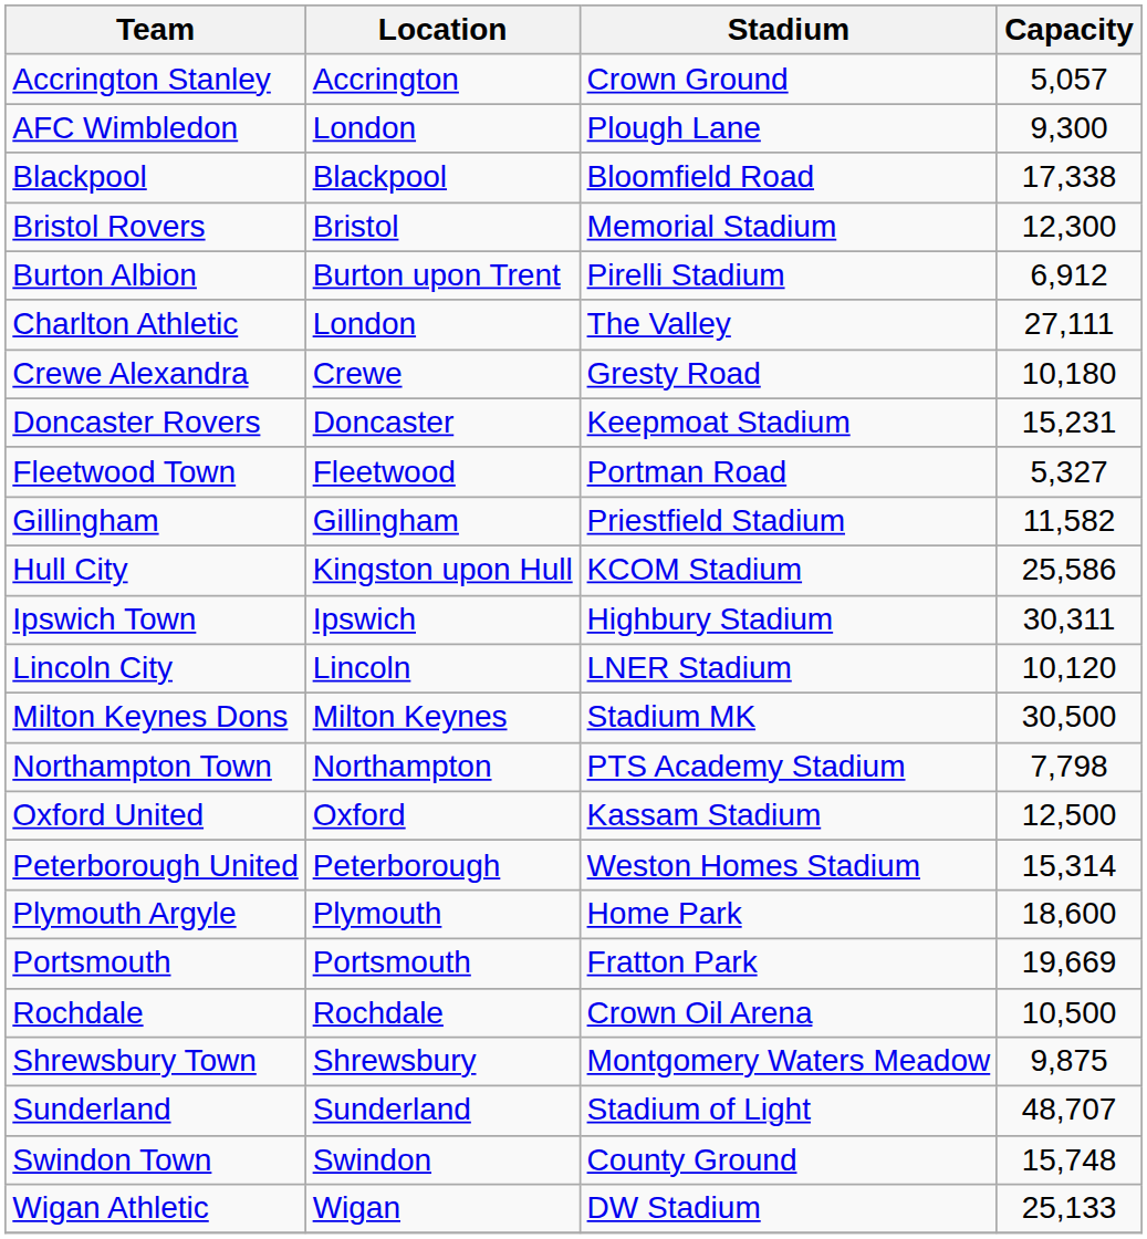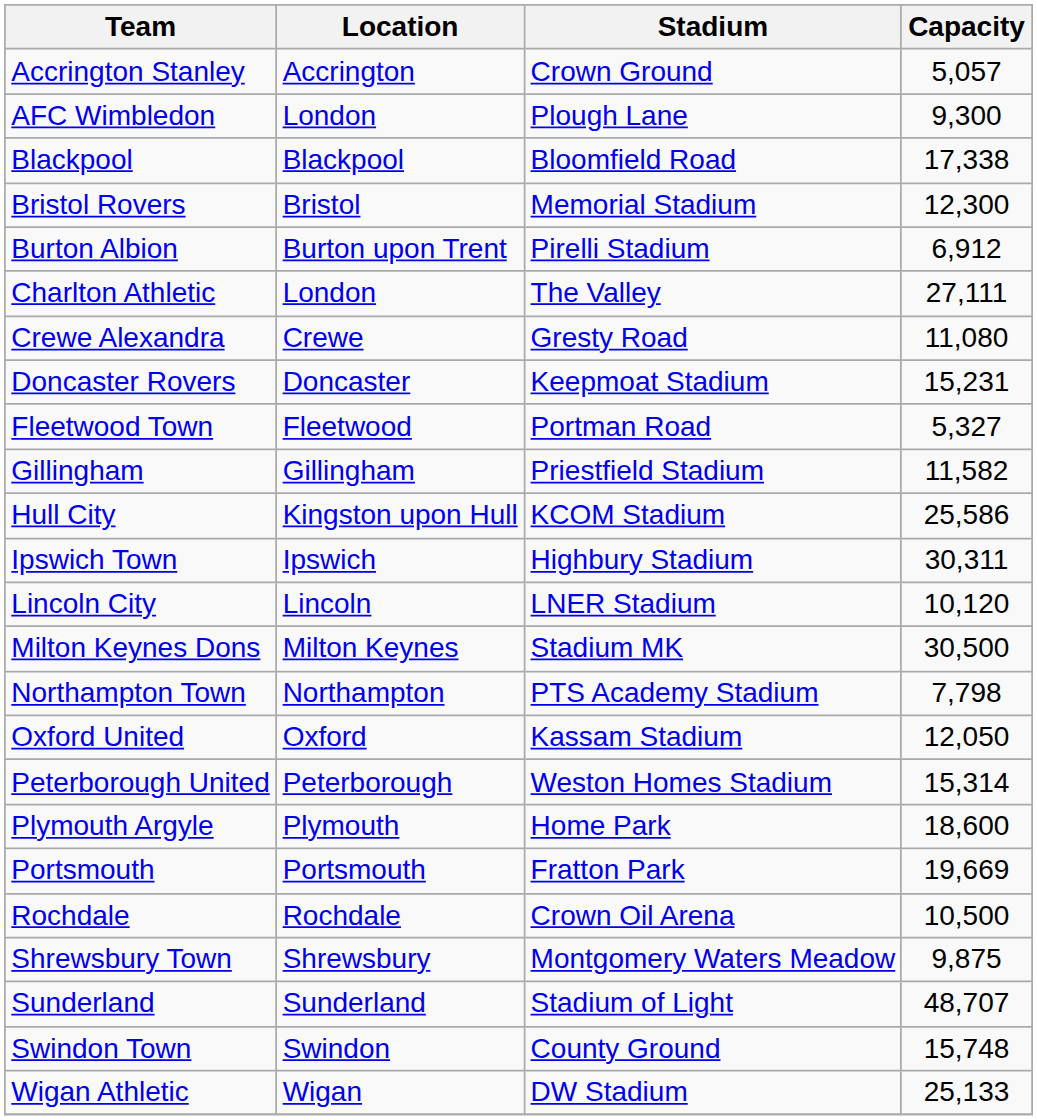Crewe Alexandra | Capacity: 10,180 -> 11,080
Oxford United | Capacity: 12,500 -> 12,050
